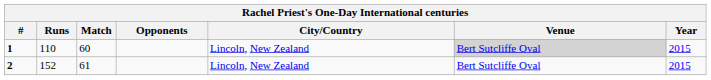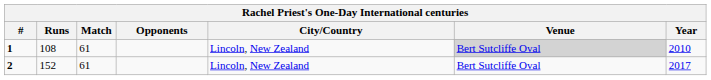1 | Runs: 110 -> 108
1 | Match: 60 -> 61
1 | Year: 2015 -> 2010
2 | Year: 2015 -> 2017
